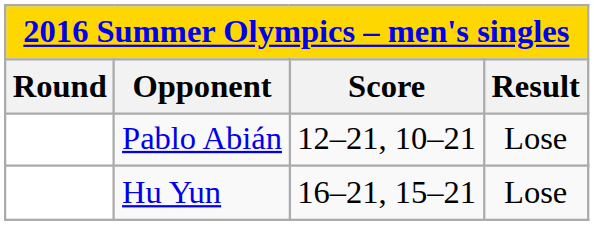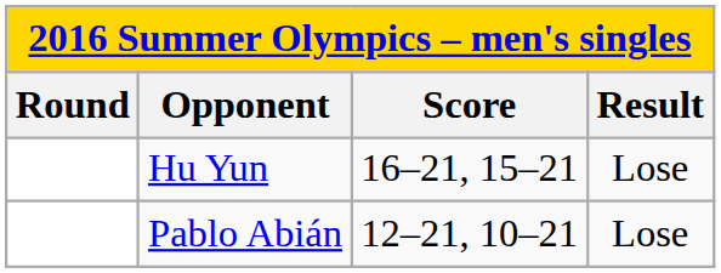rows swapped: Hu Yun <-> Pablo Abián
